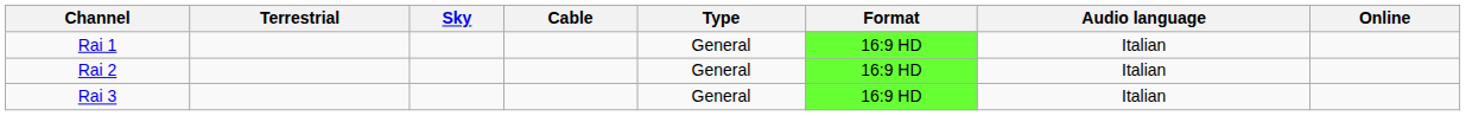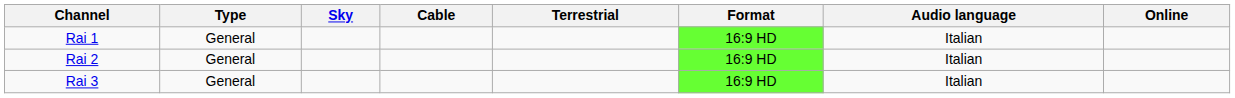columns swapped: Type <-> Terrestrial
